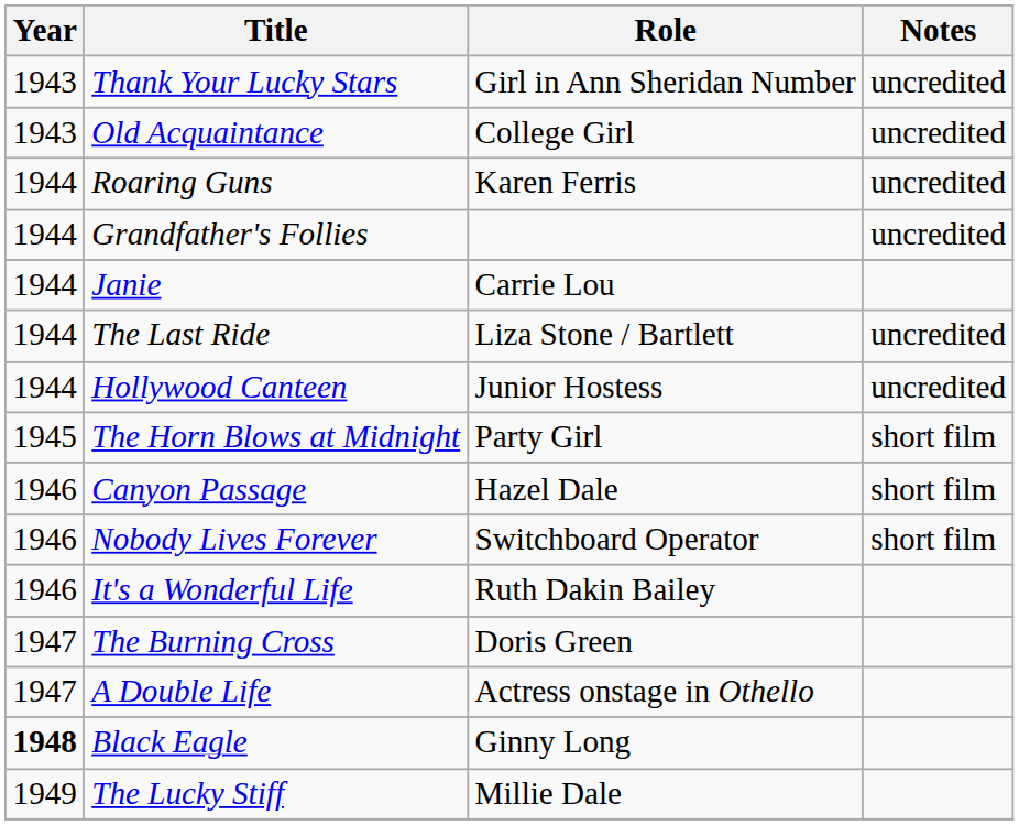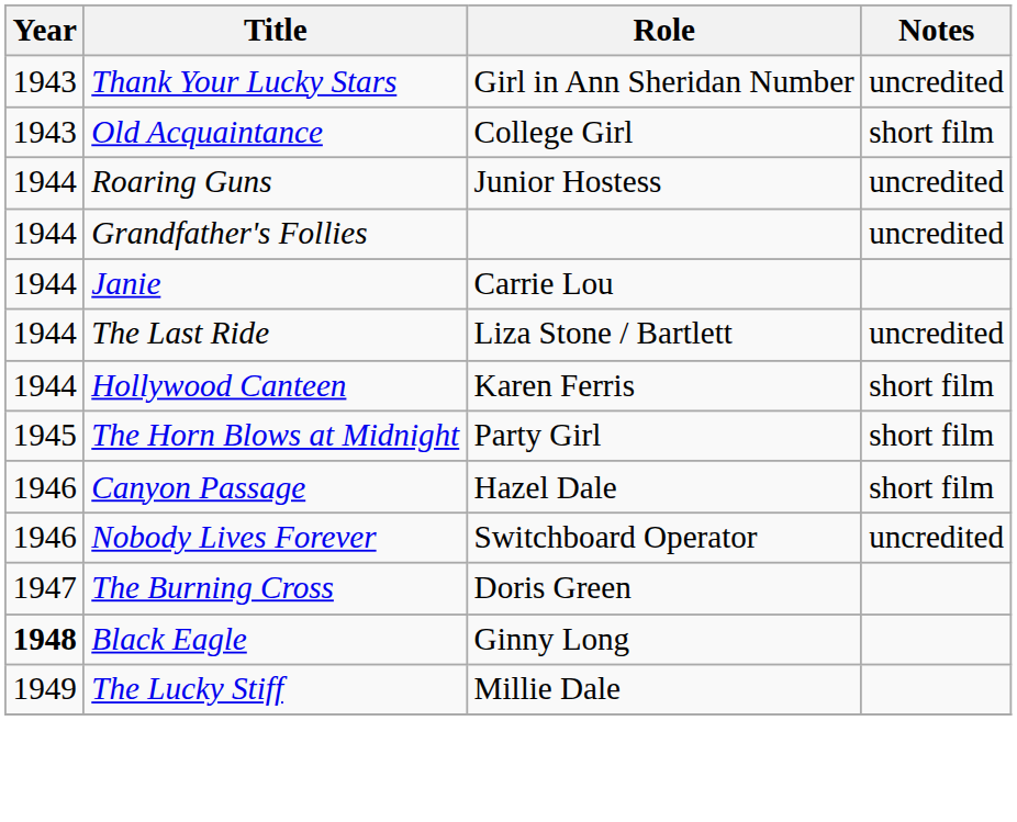Old Acquaintance | Notes: uncredited -> short film
Roaring Guns | Role: Karen Ferris -> Junior Hostess
Hollywood Canteen | Role: Junior Hostess -> Karen Ferris
Hollywood Canteen | Notes: uncredited -> short film
Nobody Lives Forever | Notes: short film -> uncredited
- row: 1946 | It's a Wonderful Life | Ruth Dakin Bailey
- row: 1947 | A Double Life | Actress onstage in Othello
